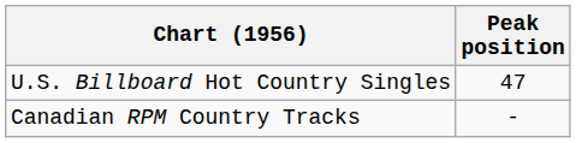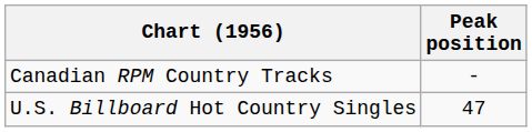rows swapped: U.S. Billboard Hot Country Singles <-> Canadian RPM Country Tracks
